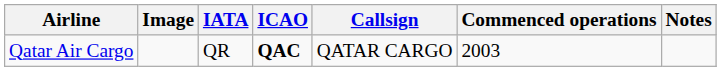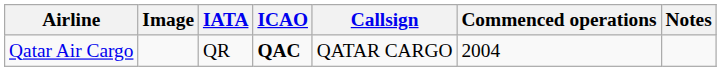Qatar Air Cargo | Commenced operations: 2003 -> 2004
